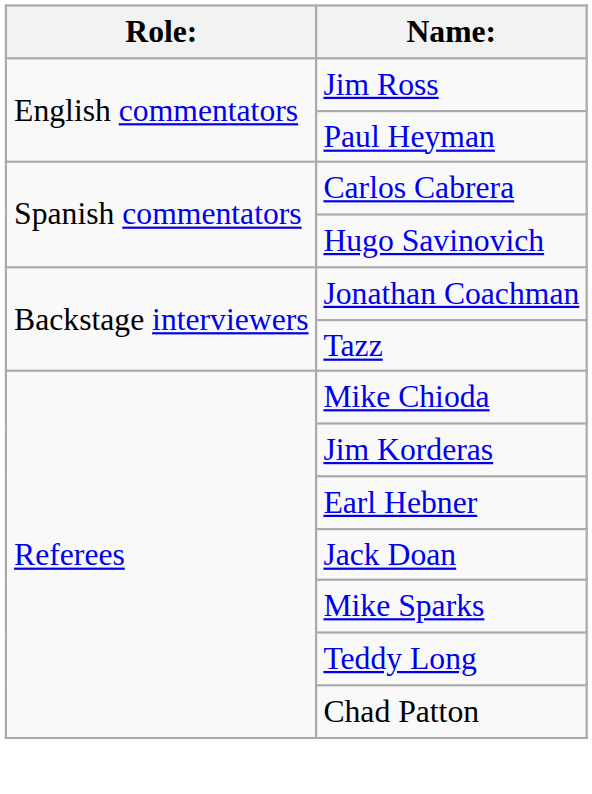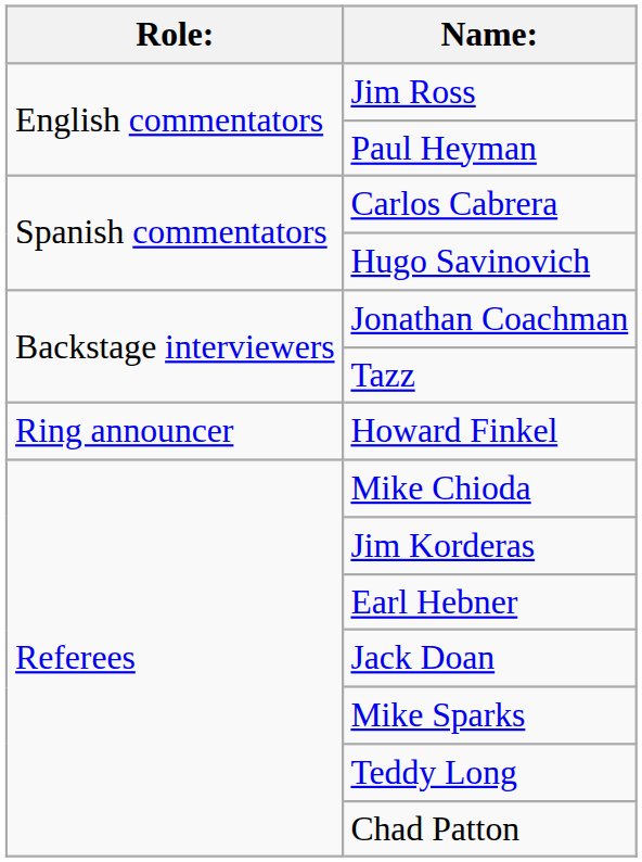+ row: Ring announcer | Howard Finkel
